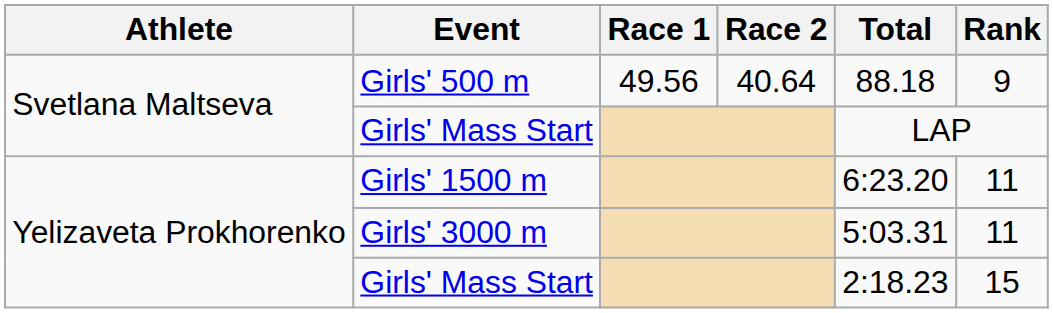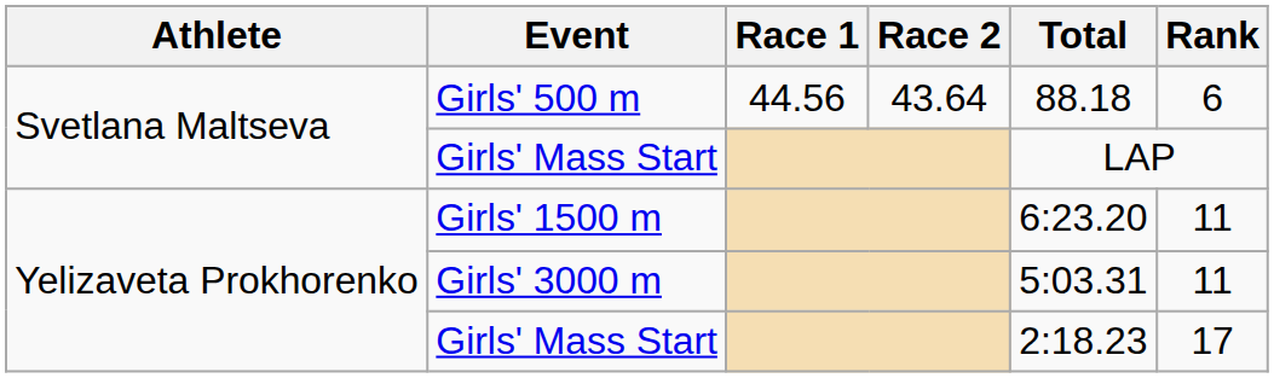Girls' 500 m | Race 1: 49.56 -> 44.56
Girls' 500 m | Race 2: 40.64 -> 43.64
Girls' 500 m | Rank: 9 -> 6
Yelizaveta Prokhorenko / Girls' Mass Start | Rank: 15 -> 17
